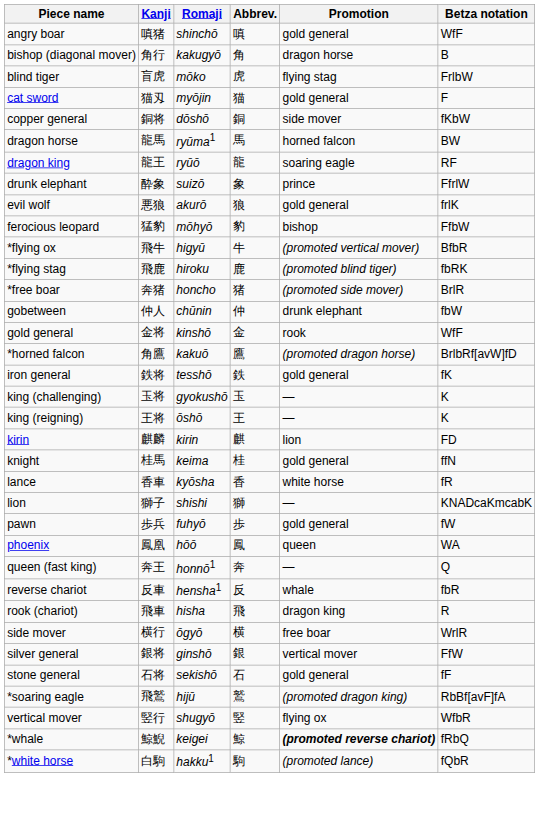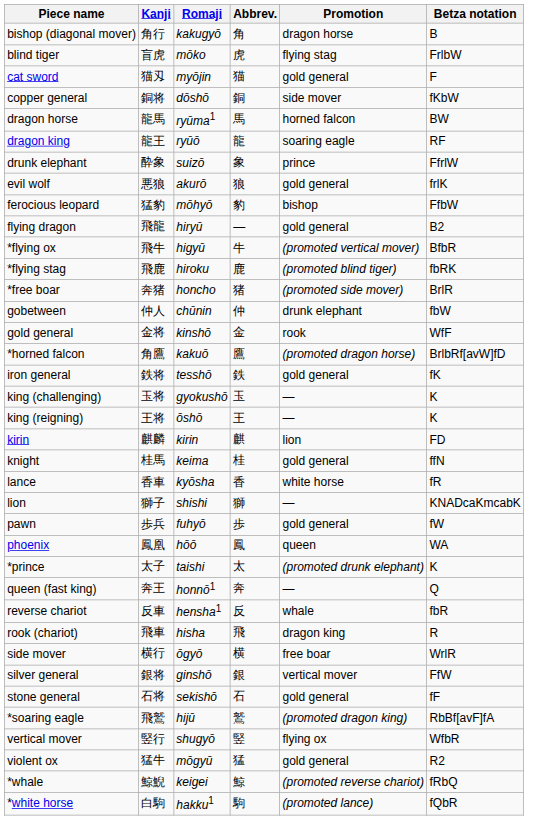- row: angry boar | 嗔猪 | shinchō | 嗔 | gold general | WfF
+ row: flying dragon | 飛龍 | hiryū | — | gold general | B2
+ row: *prince | 太子 | taishi | 太 | (promoted drunk elephant) | K
+ row: violent ox | 猛牛 | mōgyū | 猛 | gold general | R2
*whale | Promotion: bold -> normal
